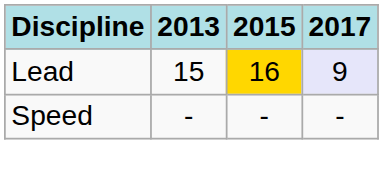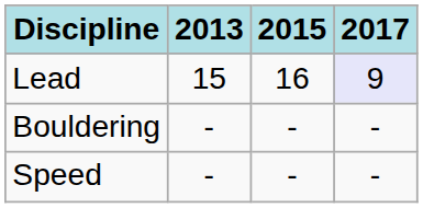Lead | 2015: gold background -> no background
+ row: Bouldering | - | - | -
